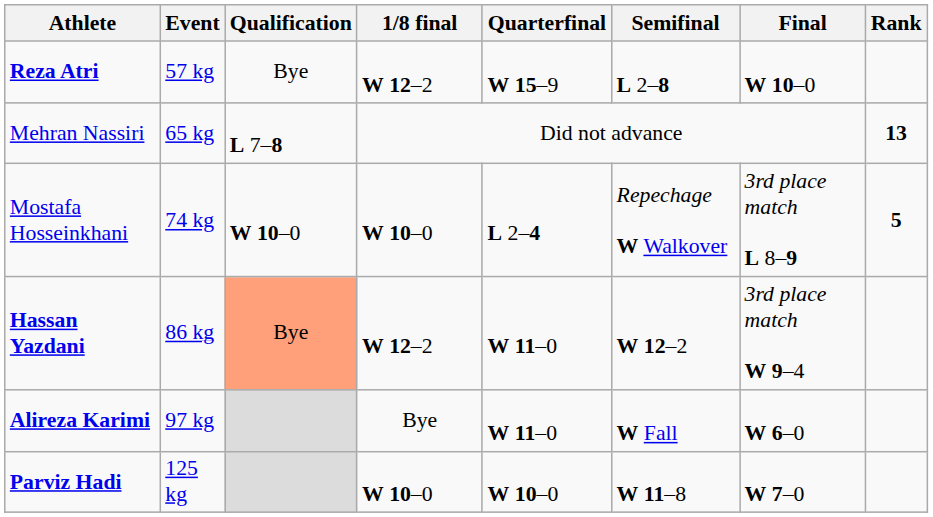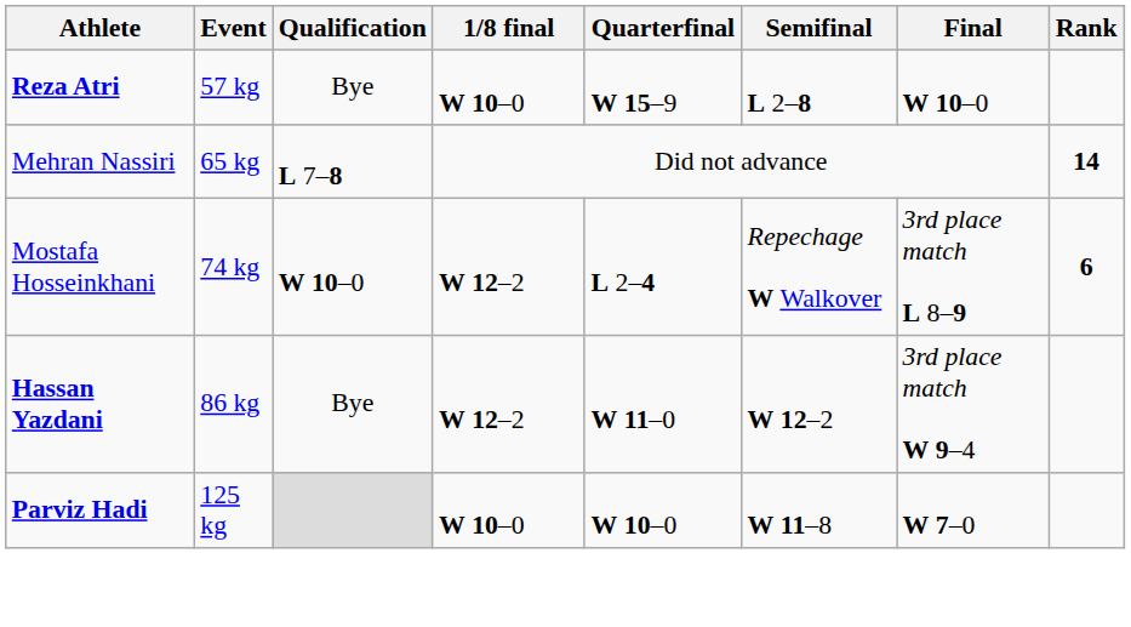Reza Atri | 1/8 final: W 12–2 -> W 10–0
Mehran Nassiri | Rank: 13 -> 14
Mostafa Hosseinkhani | 1/8 final: W 10–0 -> W 12–2
Mostafa Hosseinkhani | Rank: 5 -> 6
Hassan Yazdani | Qualification: lightsalmon background -> no background
- row: Alireza Karimi | 97 kg | Bye | W 11–0 | W Fall | W 6–0
